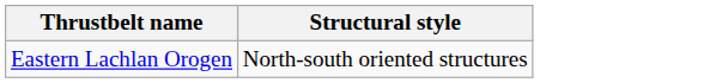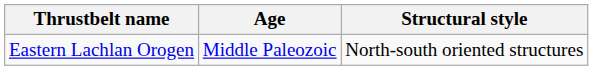+ column: Age | Middle Paleozoic
